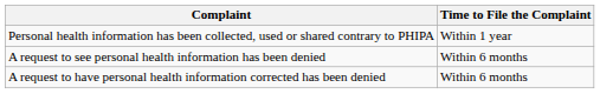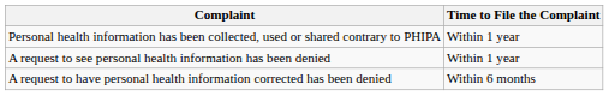A request to see personal health information has been denied | Time to File the Complaint: Within 6 months -> Within 1 year
